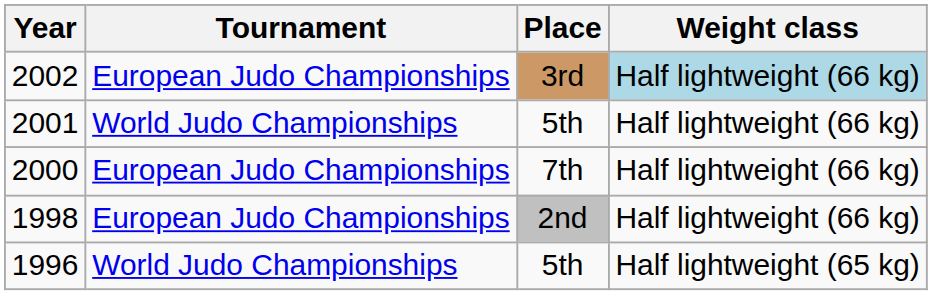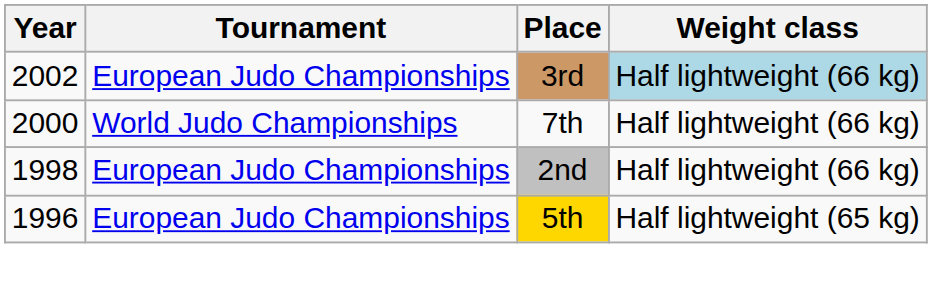- row: 2001 | World Judo Championships | 5th | Half lightweight (66 kg)
2000 | Tournament: European Judo Championships -> World Judo Championships
1996 | Tournament: World Judo Championships -> European Judo Championships
1996 | Place: no background -> gold background
